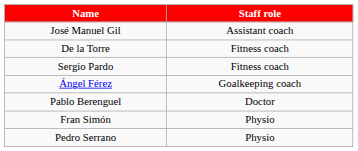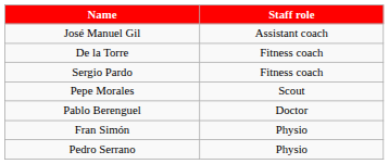- row: Ángel Férez | Goalkeeping coach
+ row: Pepe Morales | Scout
